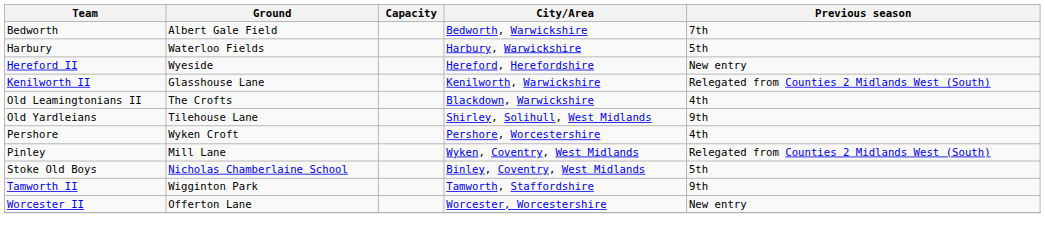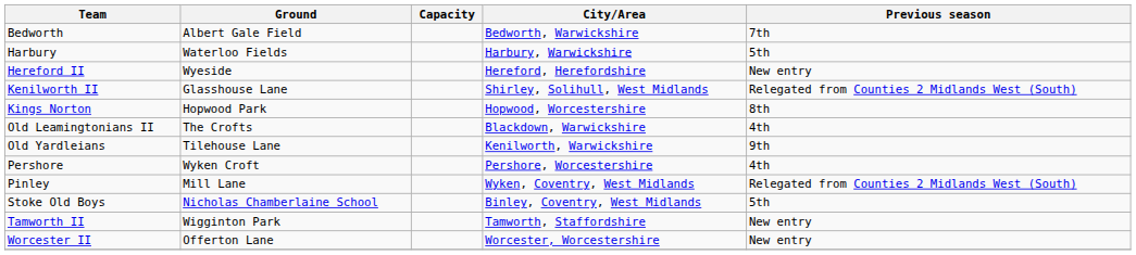Kenilworth II | City/Area: Kenilworth, Warwickshire -> Shirley, Solihull, West Midlands
+ row: Kings Norton | Hopwood Park | Hopwood, Worcestershire | 8th
Old Yardleians | City/Area: Shirley, Solihull, West Midlands -> Kenilworth, Warwickshire
Tamworth II | Previous season: 9th -> New entry
